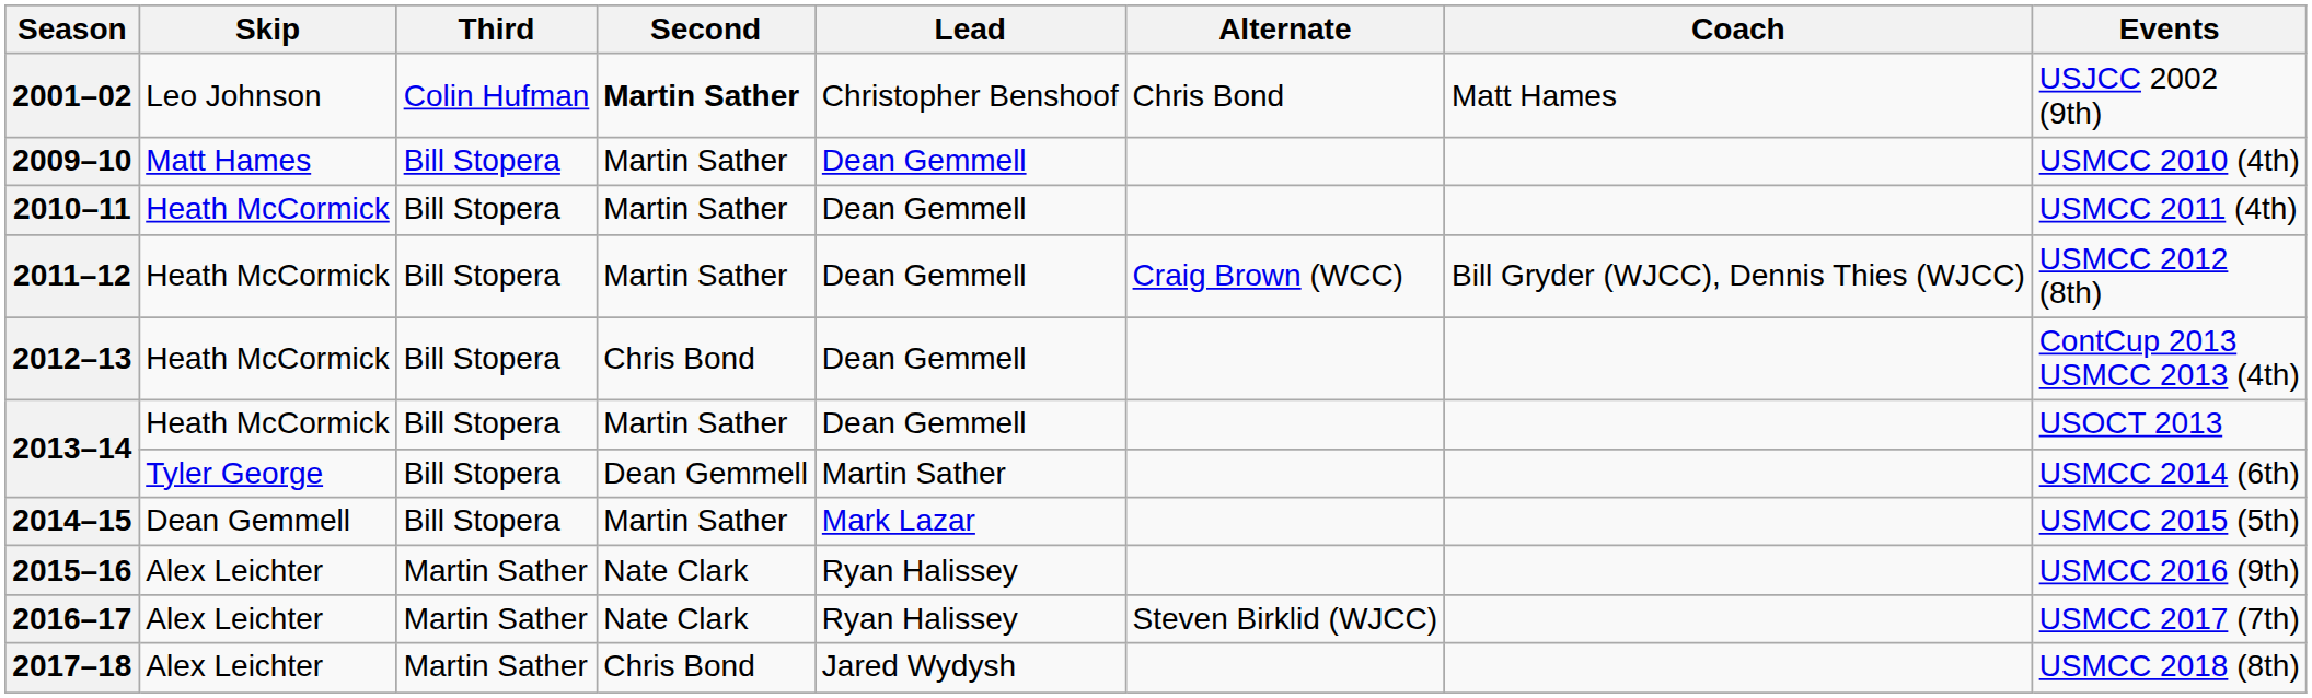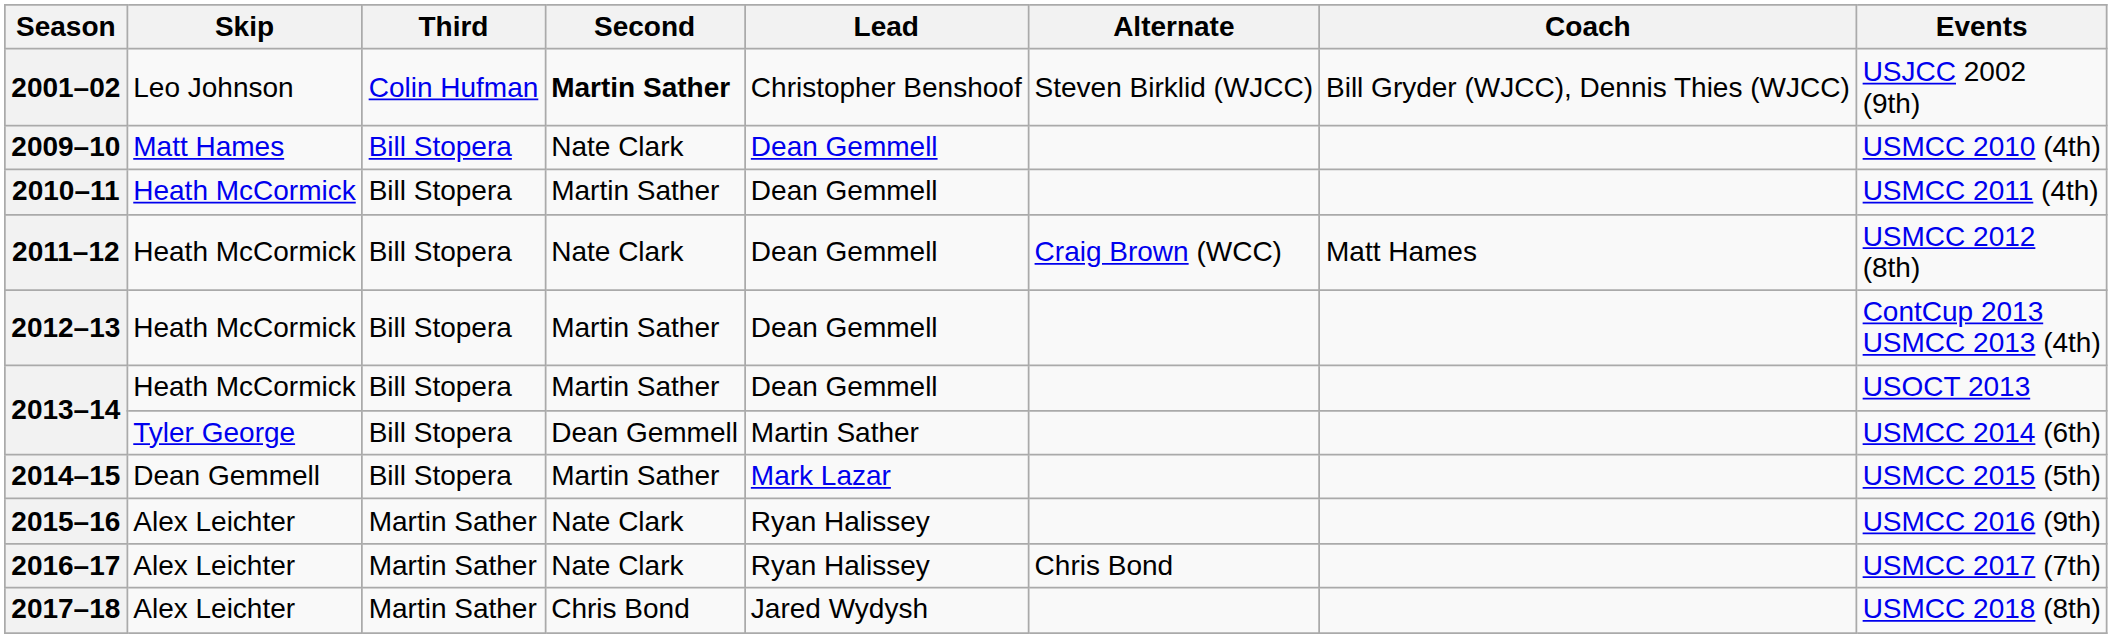2001–02 | Alternate: Chris Bond -> Steven Birklid (WJCC)
2001–02 | Coach: Matt Hames -> Bill Gryder (WJCC), Dennis Thies (WJCC)
2009–10 | Second: Martin Sather -> Nate Clark
2011–12 | Second: Martin Sather -> Nate Clark
2011–12 | Coach: Bill Gryder (WJCC), Dennis Thies (WJCC) -> Matt Hames
2012–13 | Second: Chris Bond -> Martin Sather
2016–17 | Alternate: Steven Birklid (WJCC) -> Chris Bond
